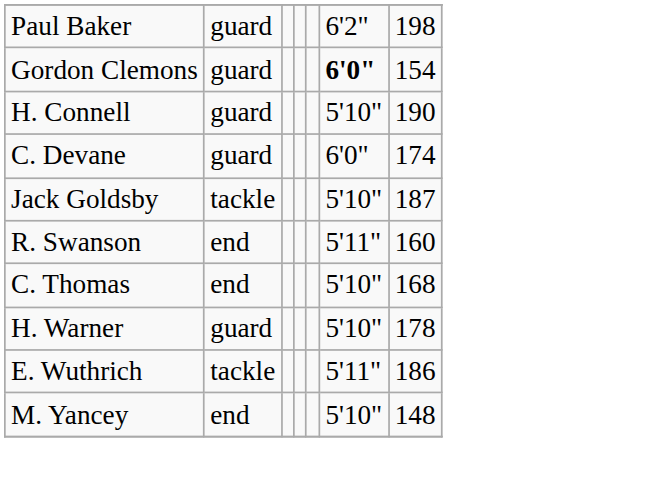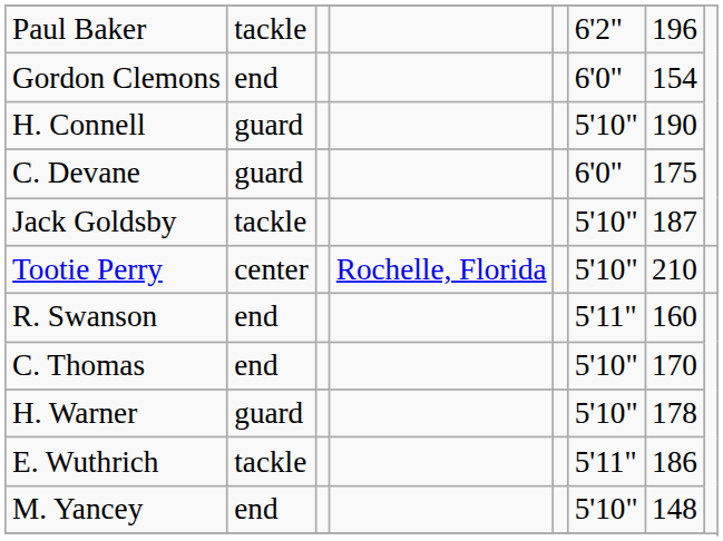Paul Baker | column 2: guard -> tackle
Paul Baker | column 7: 198 -> 196
Gordon Clemons | column 2: guard -> end
Gordon Clemons | column 6: bold -> normal
C. Devane | column 7: 174 -> 175
+ row: Tootie Perry | center | Rochelle, Florida | 5'10" | 210
C. Thomas | column 7: 168 -> 170
